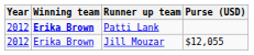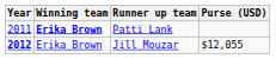Patti Lank | Year: 2012 -> 2011
Jill Mouzar | Year: normal -> bold
